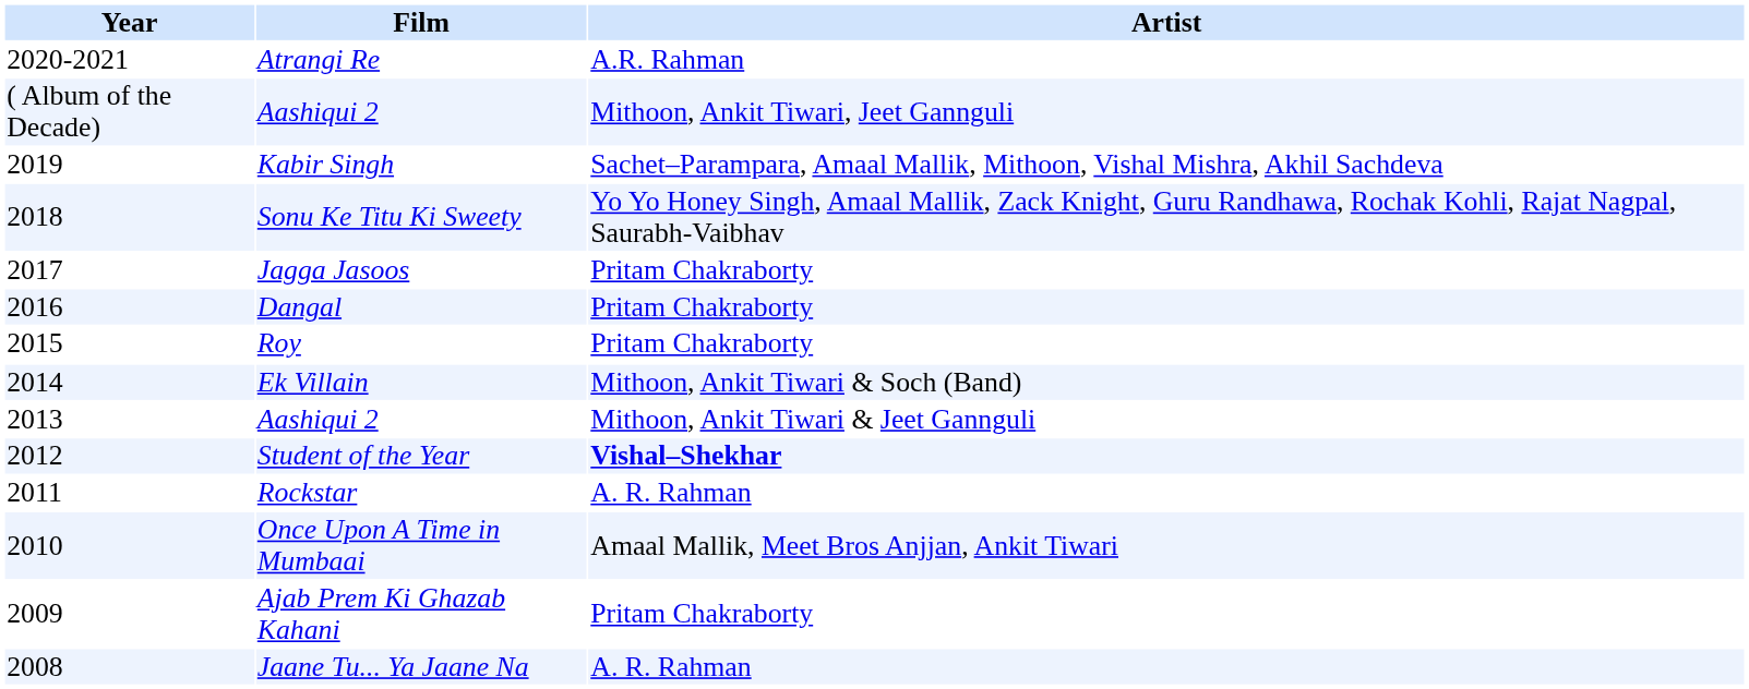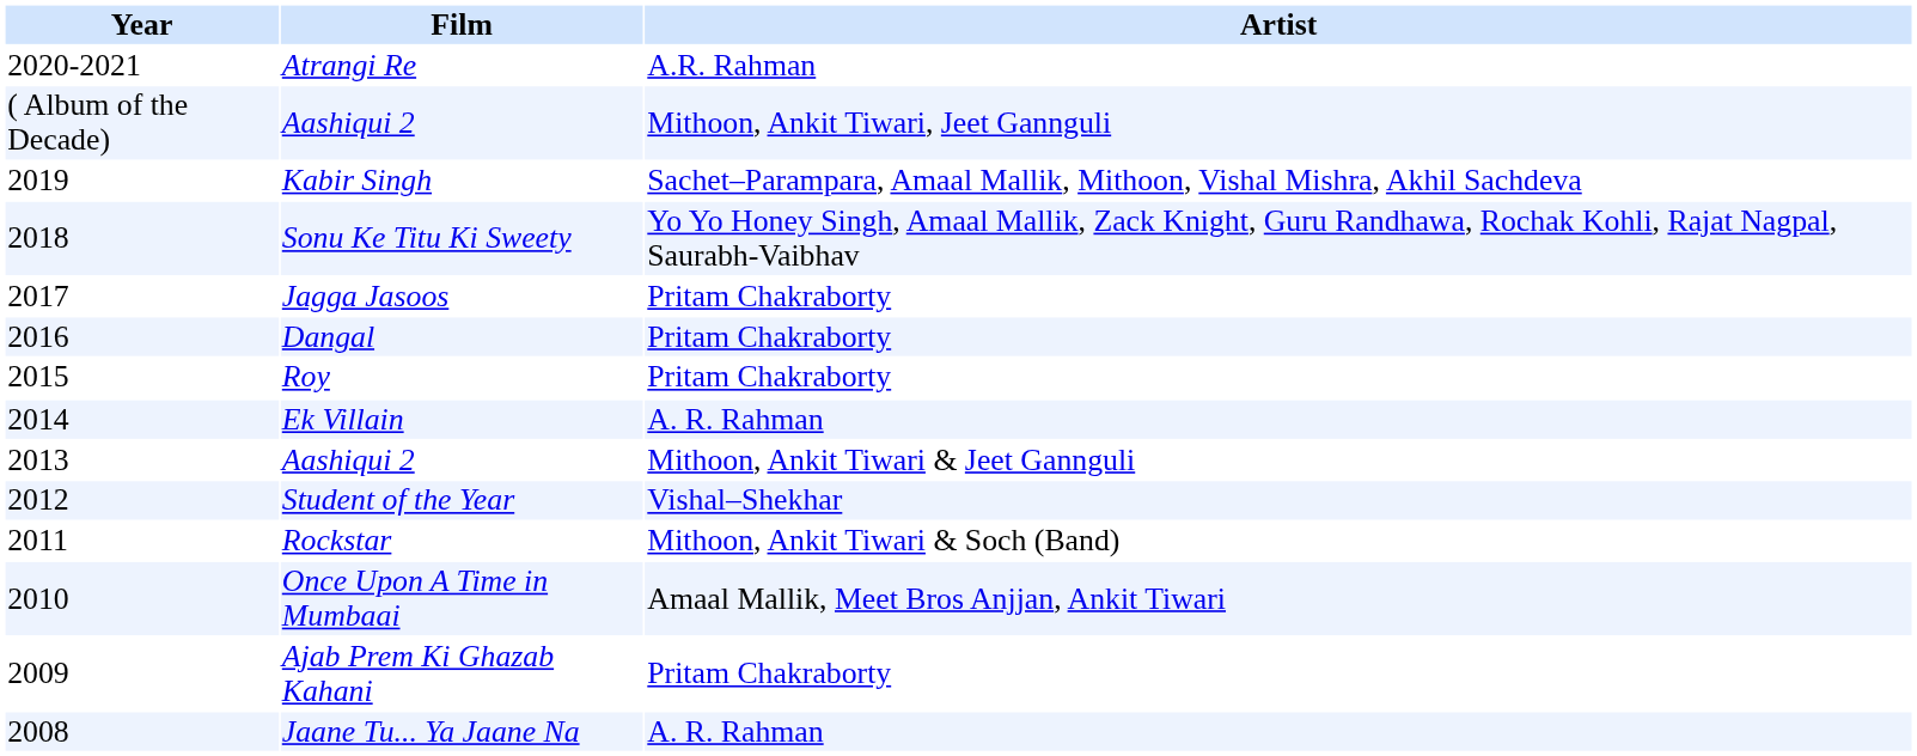Ek Villain | Artist: Mithoon, Ankit Tiwari & Soch (Band) -> A. R. Rahman
Student of the Year | Artist: bold -> normal
Rockstar | Artist: A. R. Rahman -> Mithoon, Ankit Tiwari & Soch (Band)
